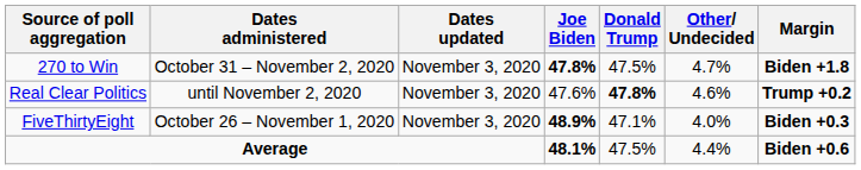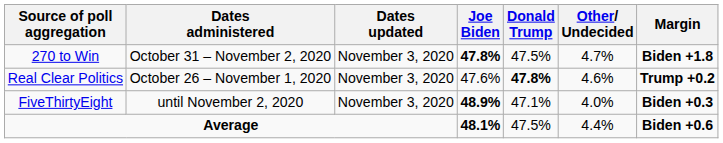Real Clear Politics | Dates administered: until November 2, 2020 -> October 26 – November 1, 2020
FiveThirtyEight | Dates administered: October 26 – November 1, 2020 -> until November 2, 2020
